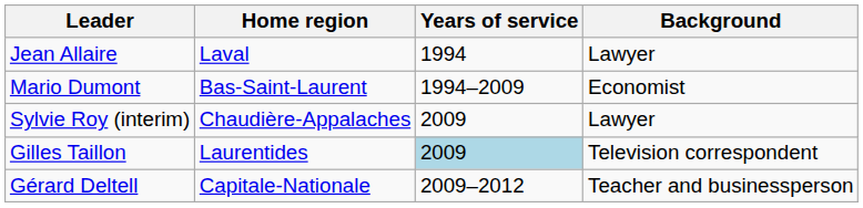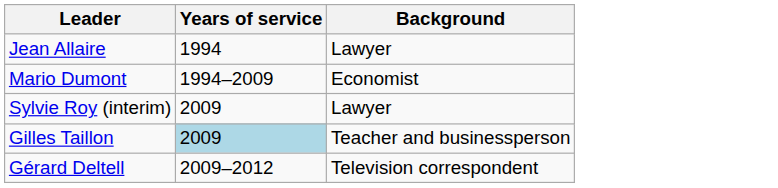- column: Home region | Laval | Bas-Saint-Laurent | Chaudière-Appalaches | Laurentides | Capitale-Nationale
Gilles Taillon | Background: Television correspondent -> Teacher and businessperson
Gérard Deltell | Background: Teacher and businessperson -> Television correspondent
